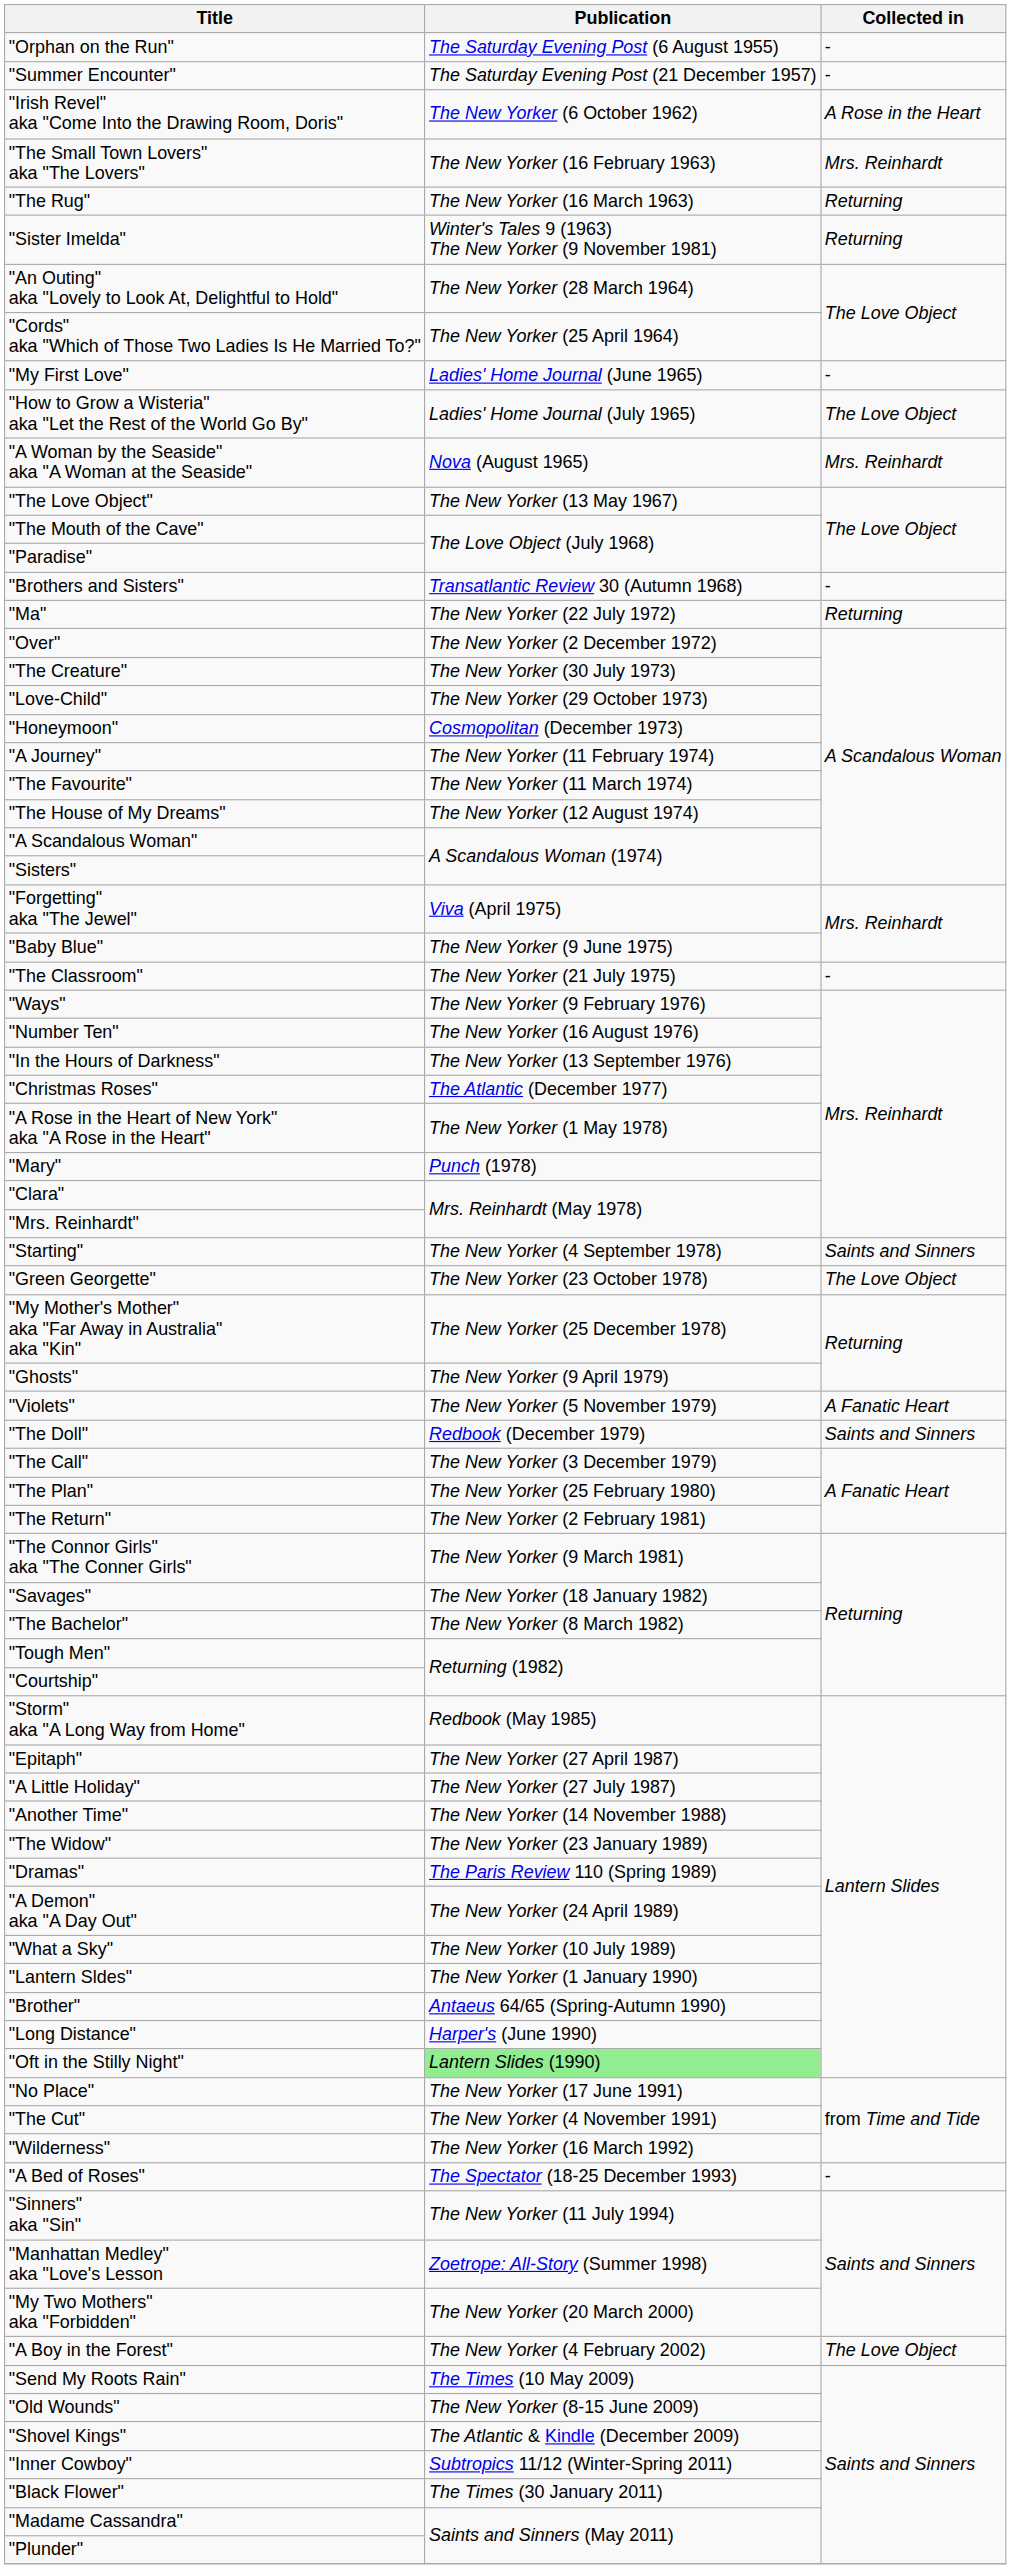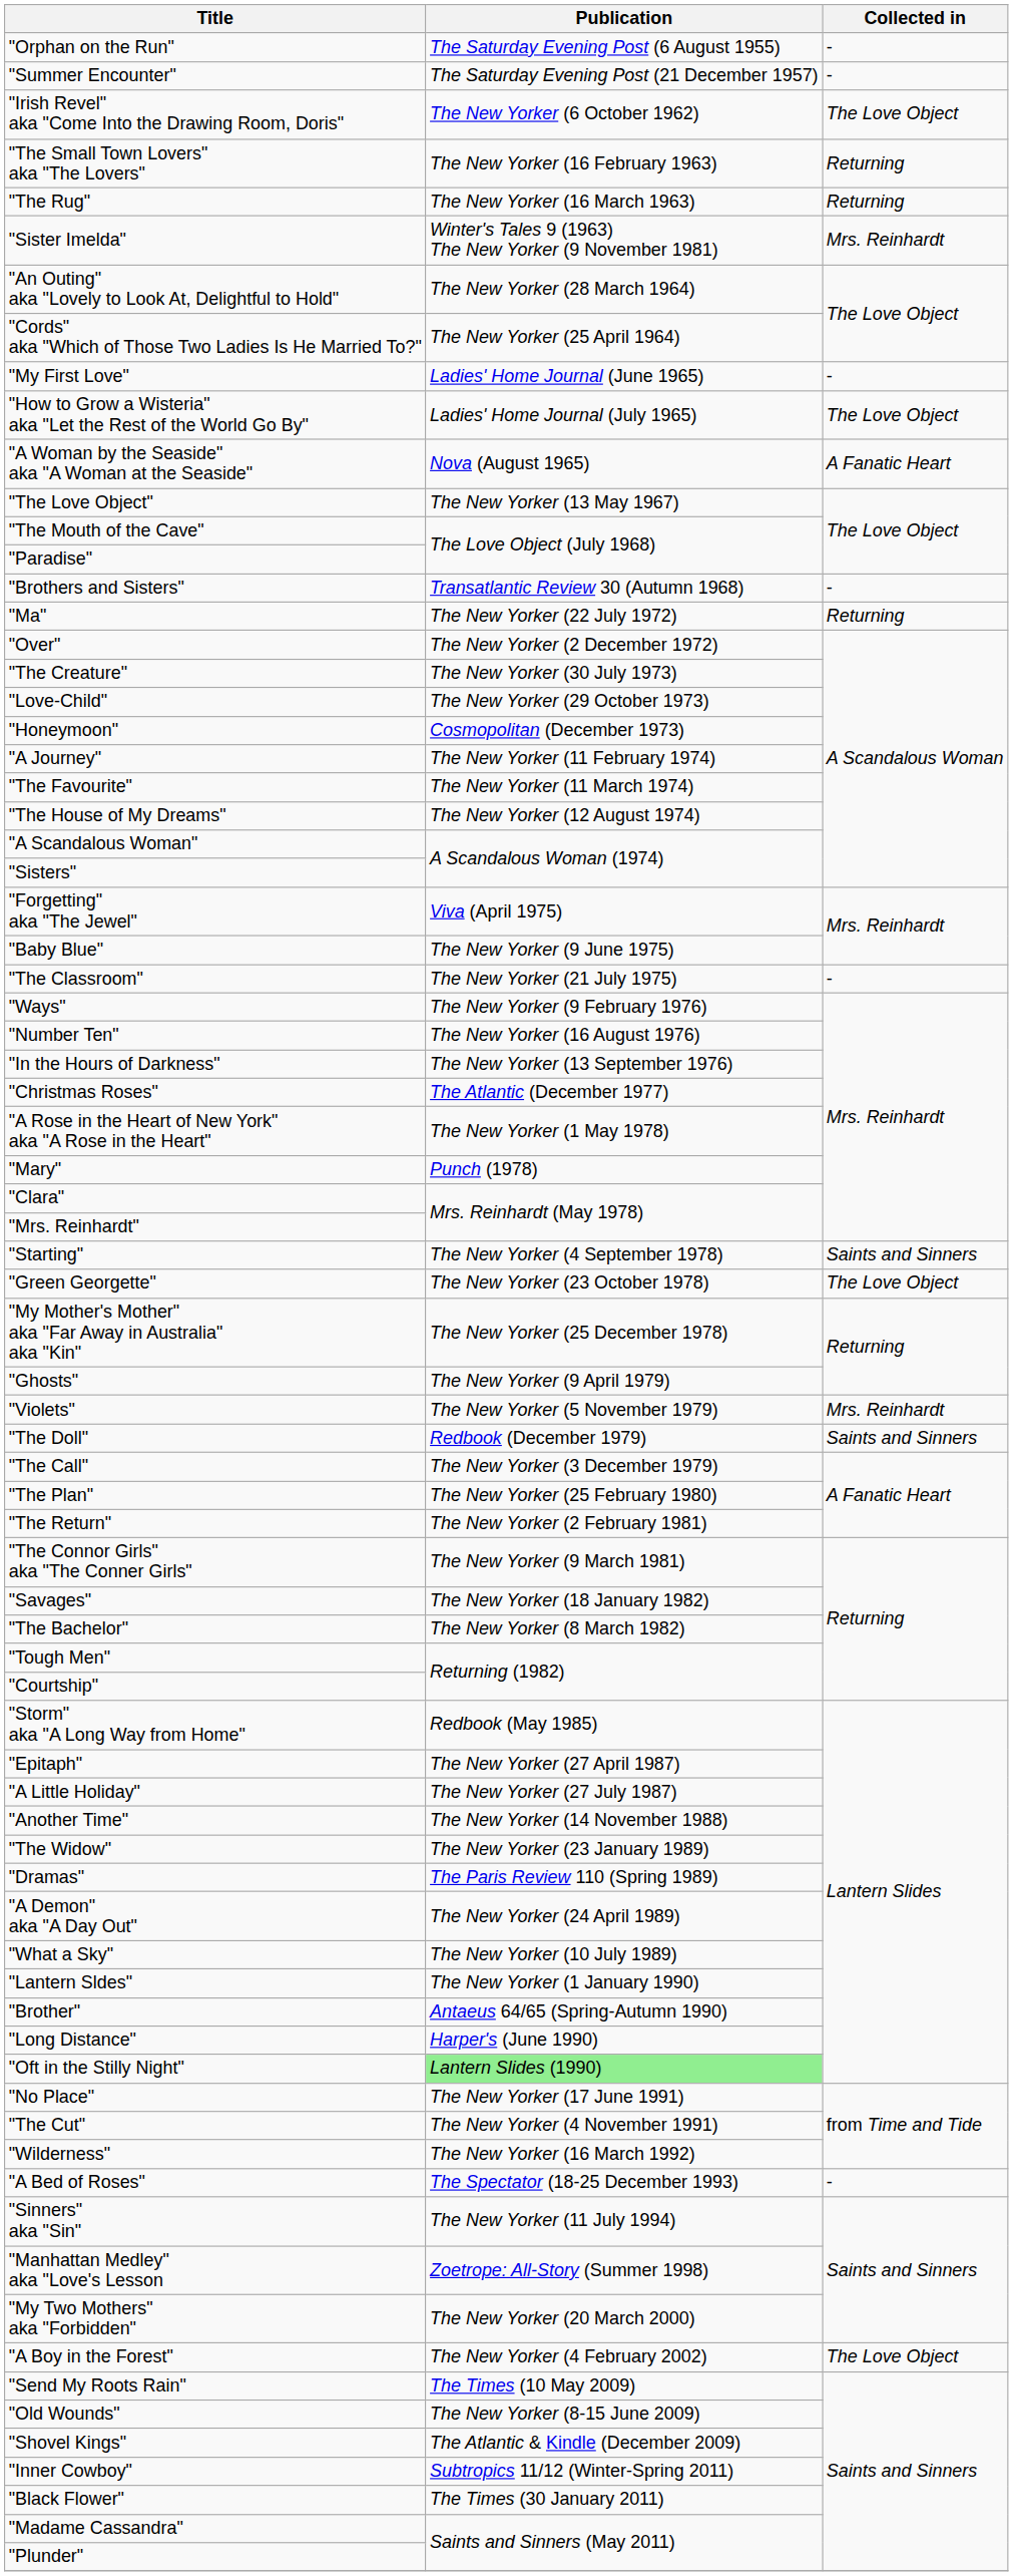"Irish Revel" aka "Come Into the Drawing Room, Doris" | Collected in: A Rose in the Heart -> The Love Object
"The Small Town Lovers" aka "The Lovers" | Collected in: Mrs. Reinhardt -> Returning
"Sister Imelda" | Collected in: Returning -> Mrs. Reinhardt
"A Woman by the Seaside" aka "A Woman at the Seaside" | Collected in: Mrs. Reinhardt -> A Fanatic Heart
"Violets" | Collected in: A Fanatic Heart -> Mrs. Reinhardt
